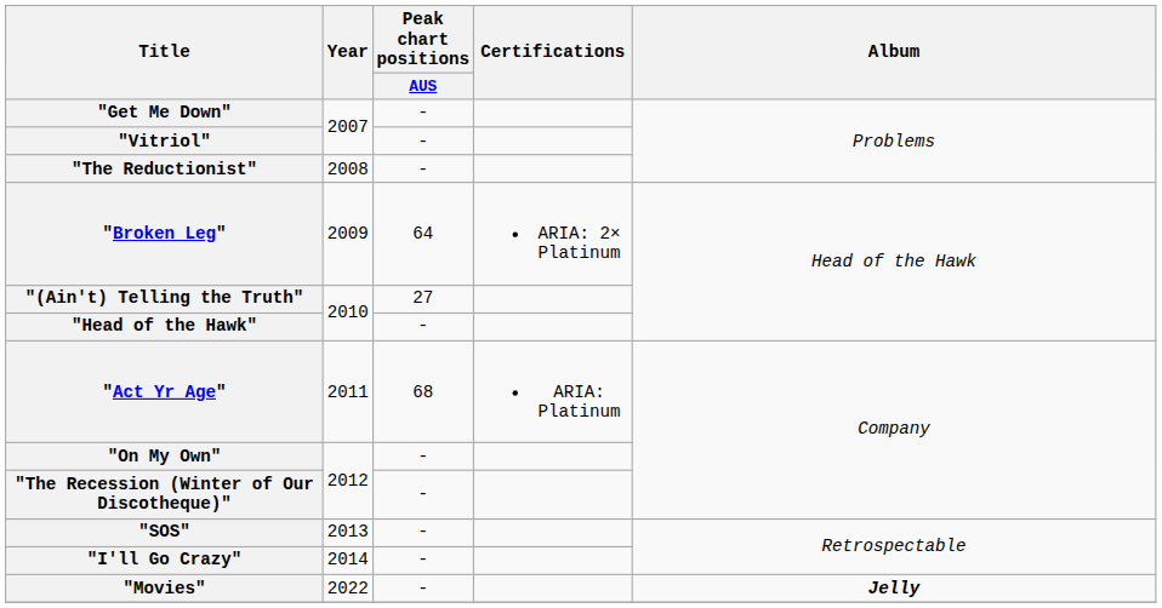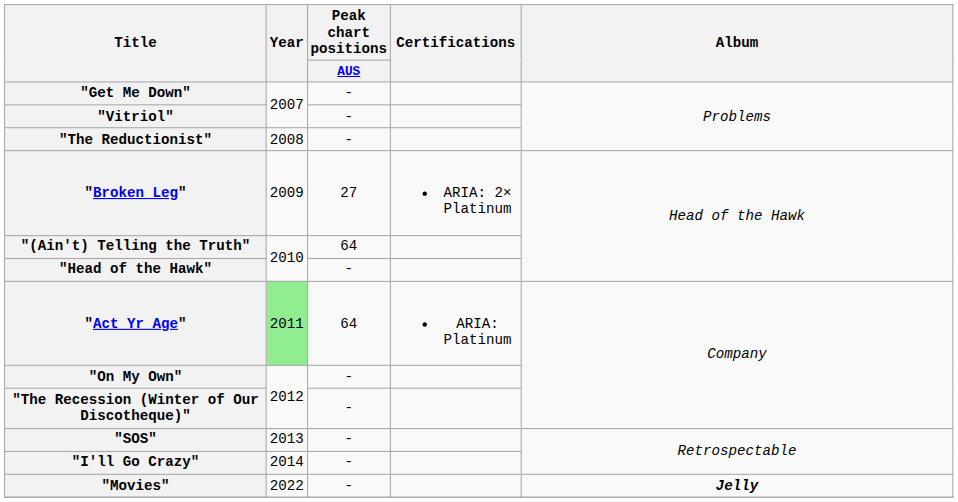"Broken Leg" | Peak chart positions / AUS: 64 -> 27
"(Ain't) Telling the Truth" | Peak chart positions / AUS: 27 -> 64
"Act Yr Age" | Year: no background -> lightgreen background
"Act Yr Age" | Peak chart positions / AUS: 68 -> 64
